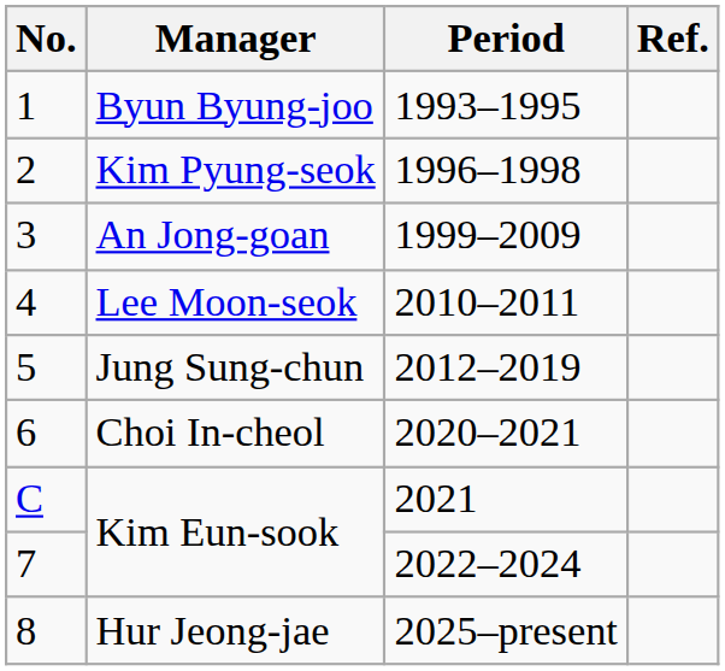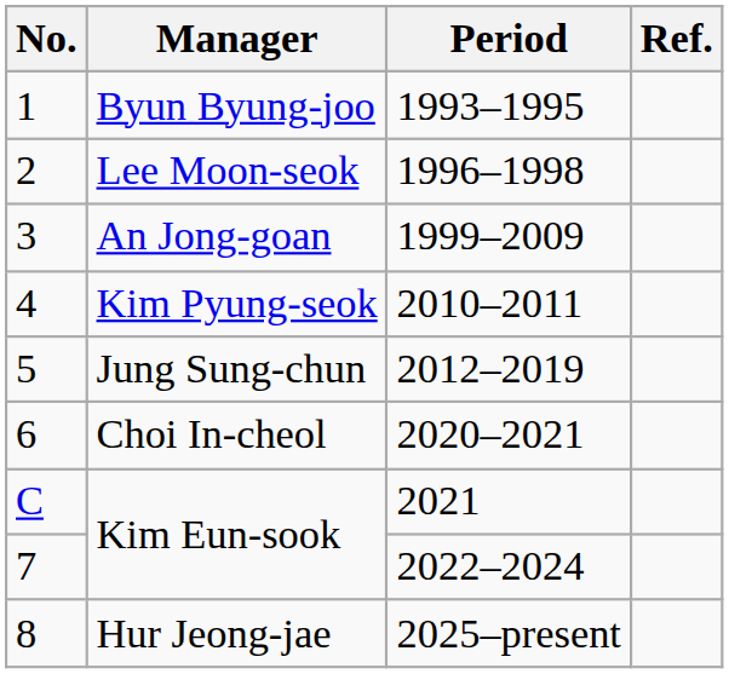2 | Manager: Kim Pyung-seok -> Lee Moon-seok
4 | Manager: Lee Moon-seok -> Kim Pyung-seok
